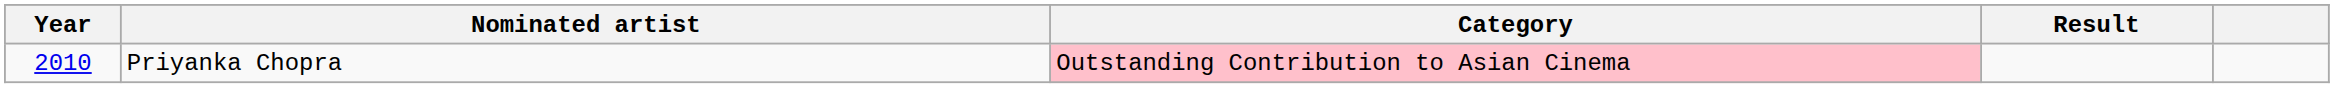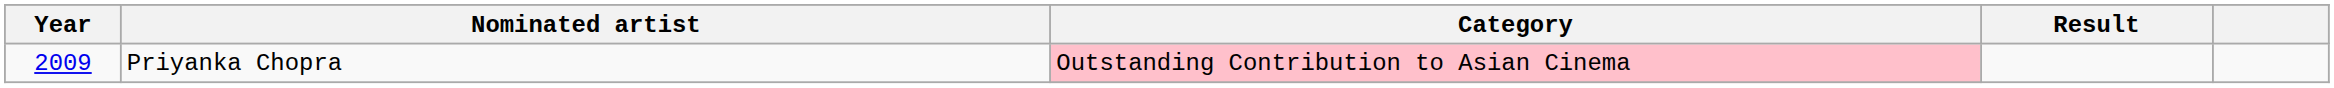Priyanka Chopra | Year: 2010 -> 2009
